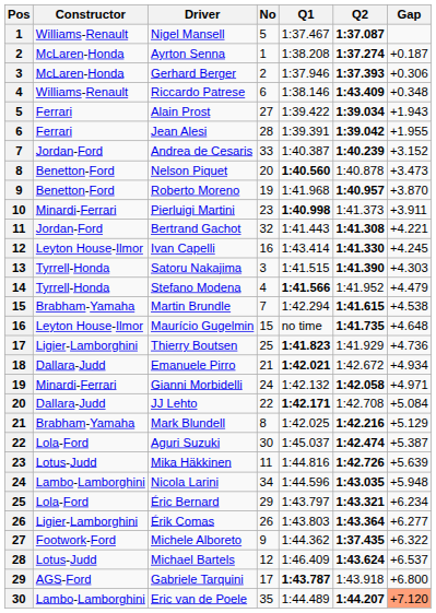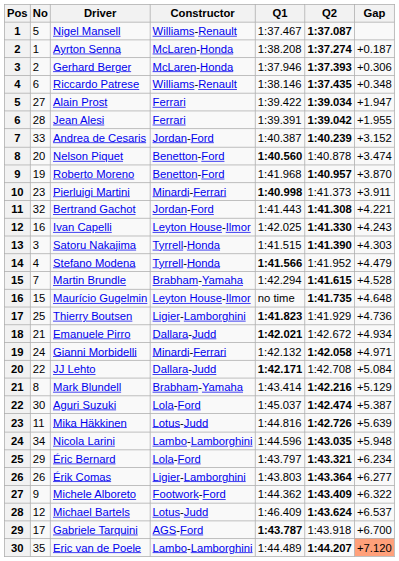columns swapped: No <-> Constructor
Riccardo Patrese | Q2: 1:43.409 -> 1:37.435
Alain Prost | Gap: +1.943 -> +1.947
Nelson Piquet | Gap: +3.473 -> +3.474
Ivan Capelli | Q1: 1:43.414 -> 1:42.025
Ivan Capelli | Gap: +4.245 -> +4.243
Martin Brundle | Gap: +4.538 -> +4.528
Mark Blundell | Q1: 1:42.025 -> 1:43.414
Michele Alboreto | Q2: 1:37.435 -> 1:43.409
Gabriele Tarquini | Gap: +6.800 -> +6.700
